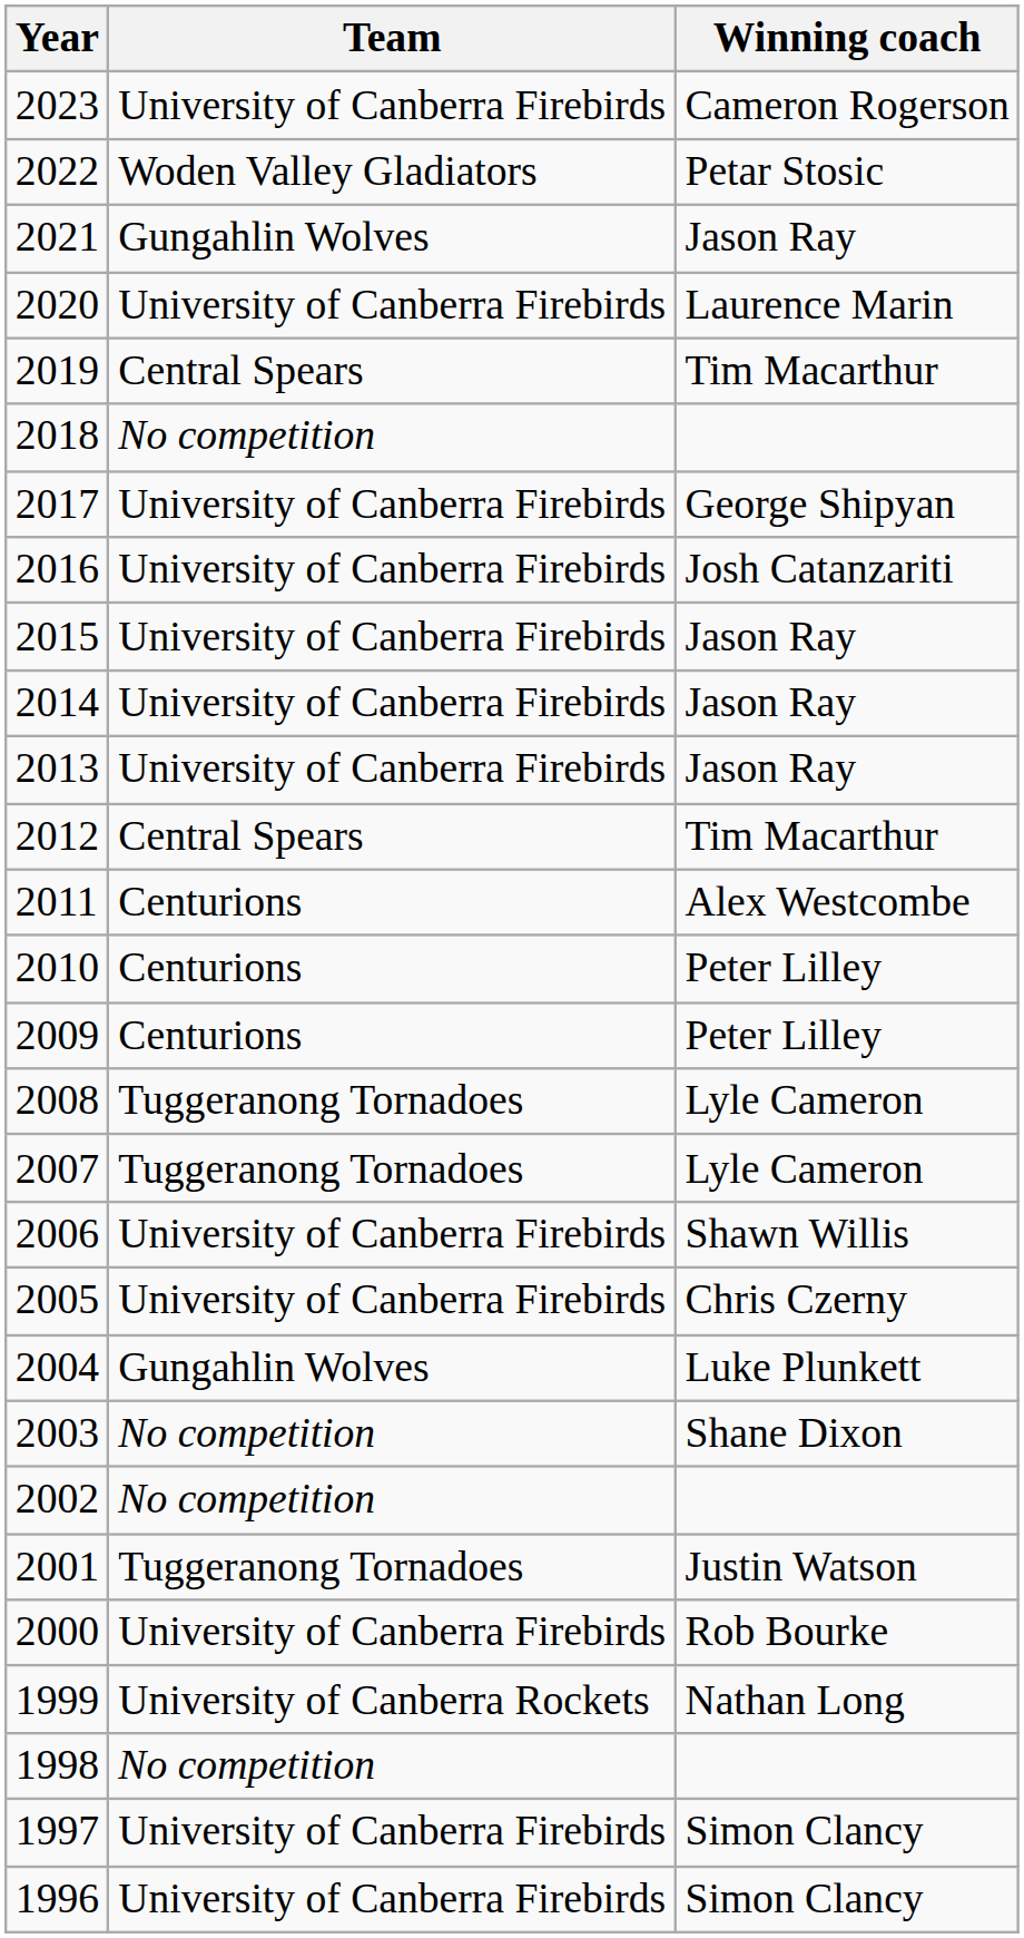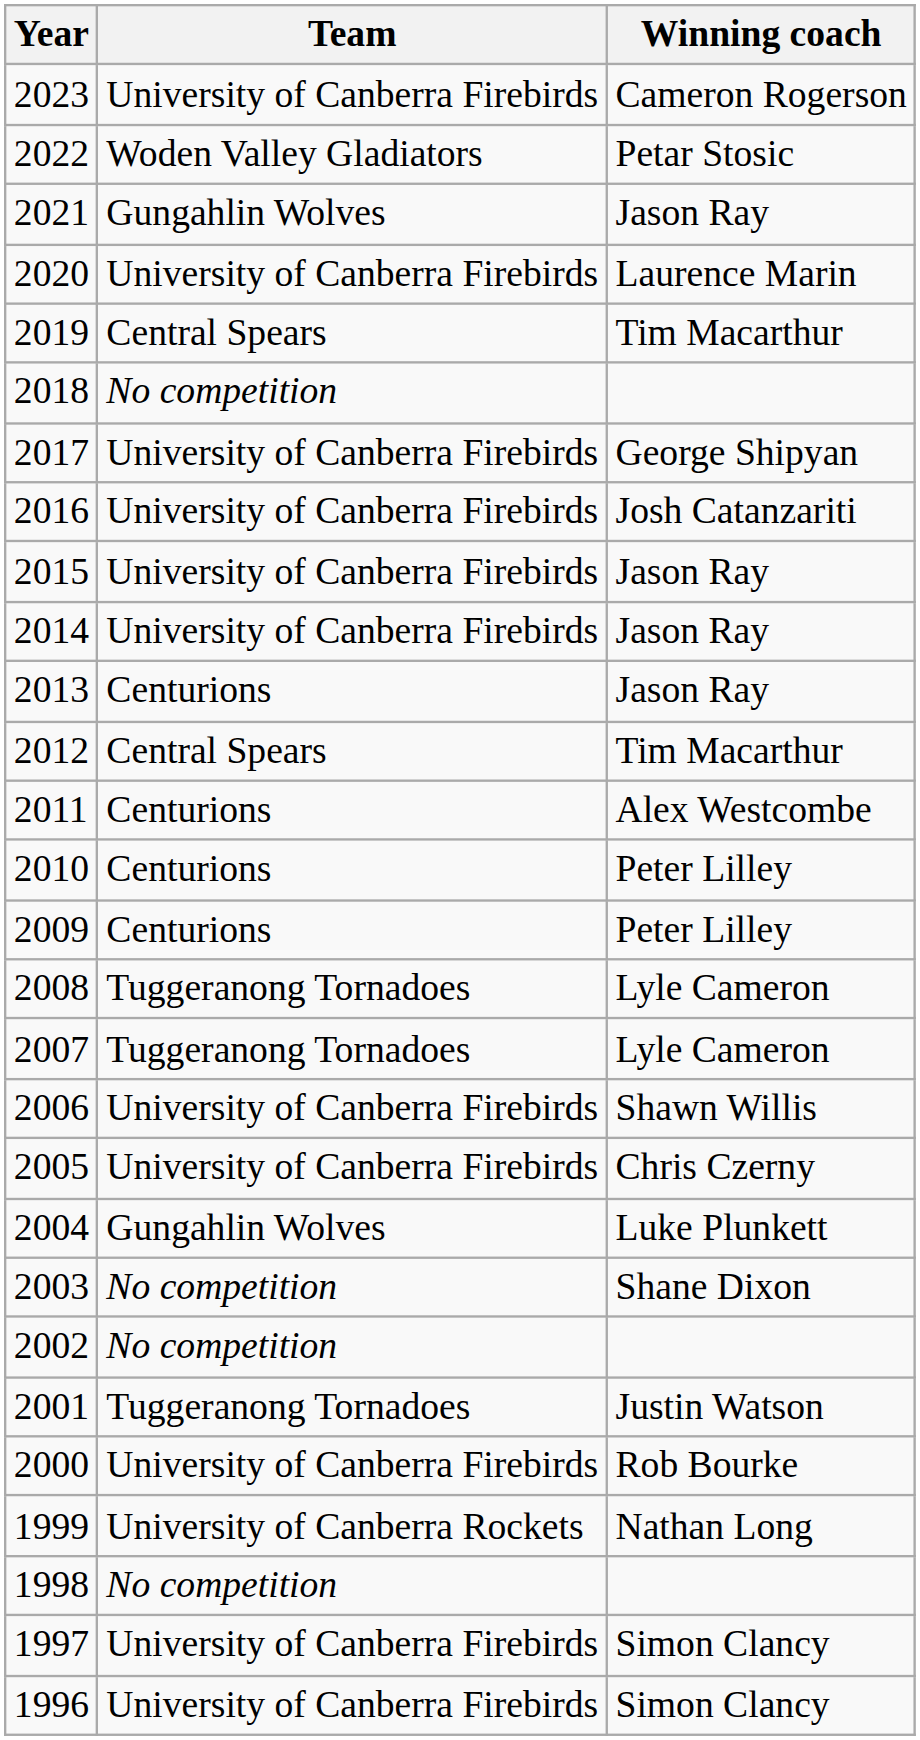2013 | Team: University of Canberra Firebirds -> Centurions
